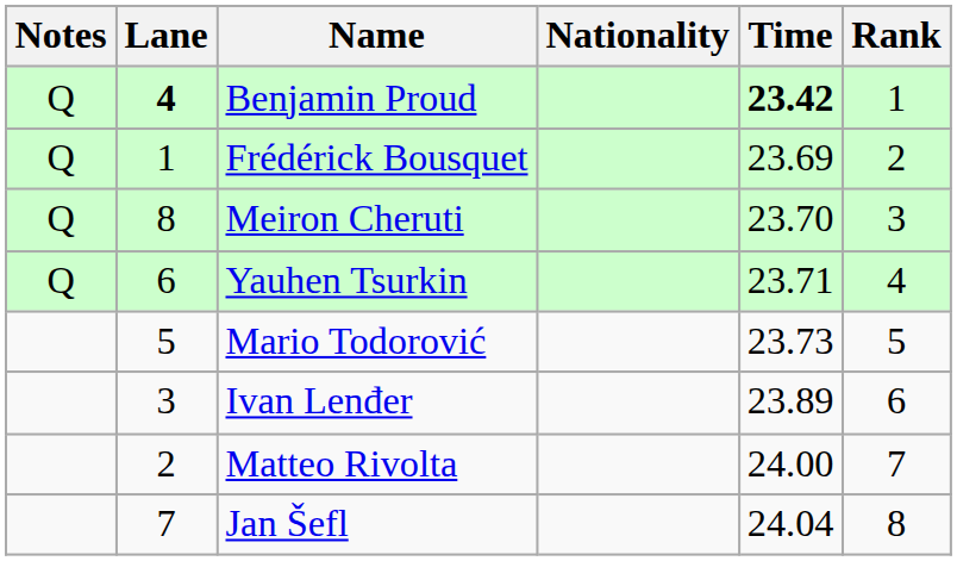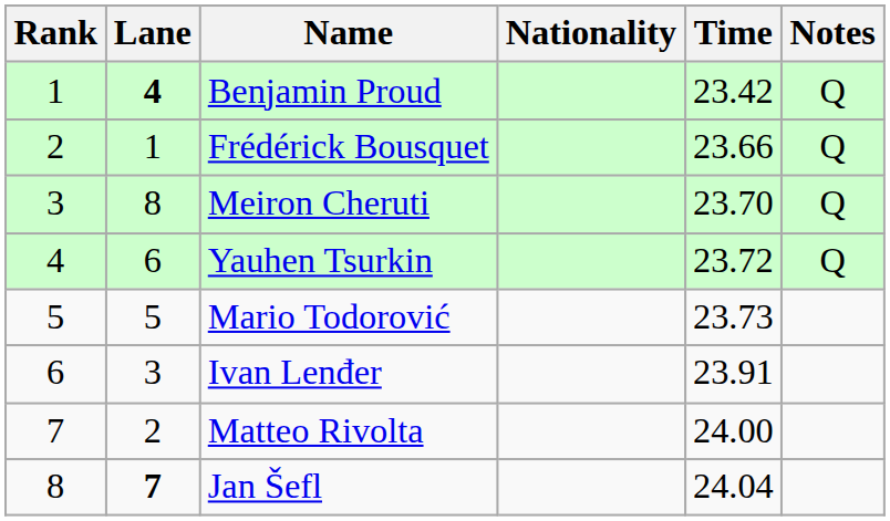columns swapped: Rank <-> Notes
Benjamin Proud | Time: bold -> normal
Frédérick Bousquet | Time: 23.69 -> 23.66
Yauhen Tsurkin | Time: 23.71 -> 23.72
Ivan Lenđer | Time: 23.89 -> 23.91
Jan Šefl | Lane: normal -> bold
